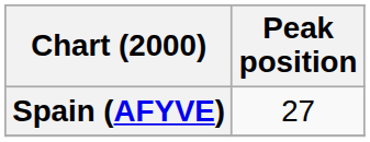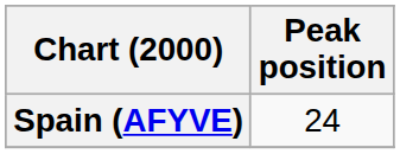Spain (AFYVE) | Peak position: 27 -> 24
